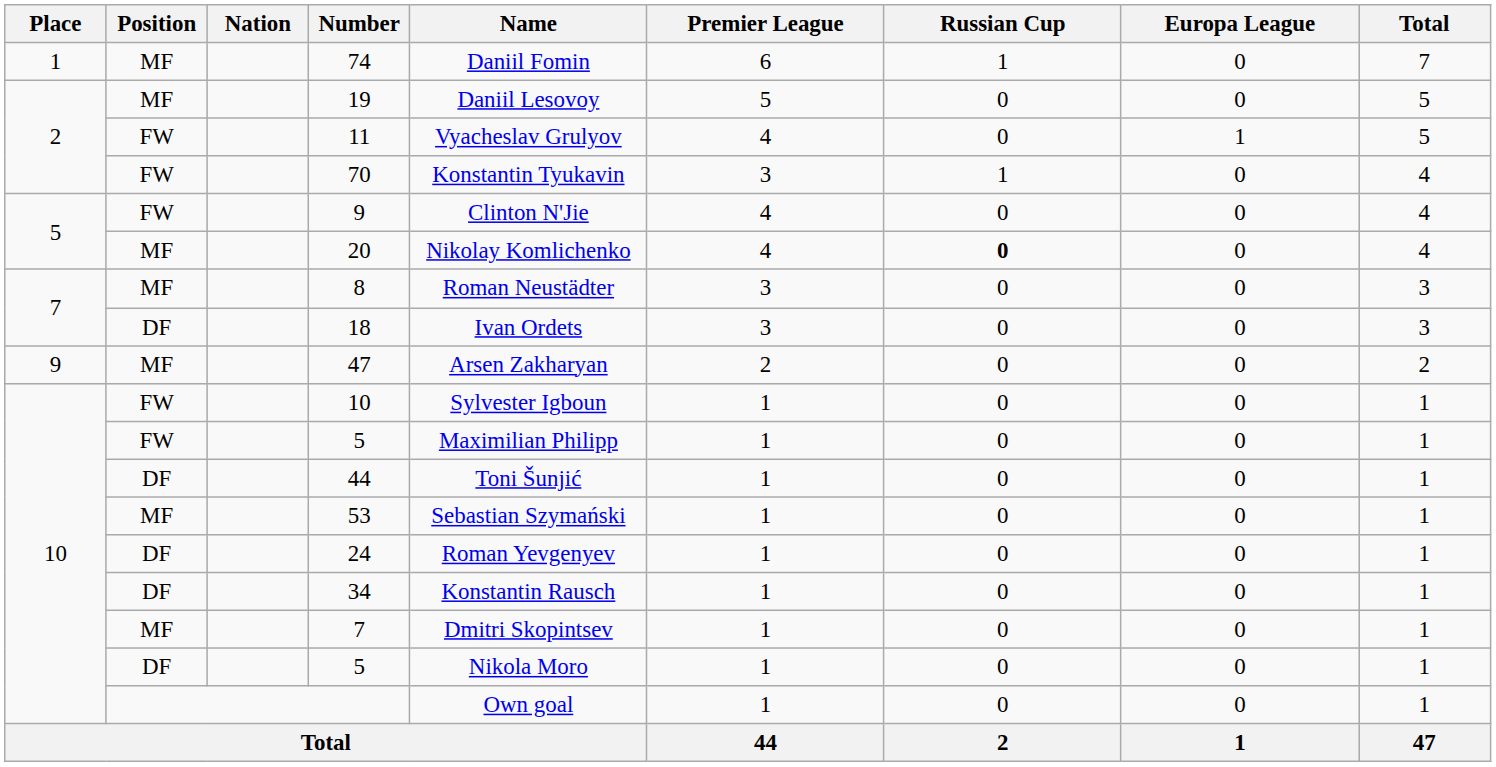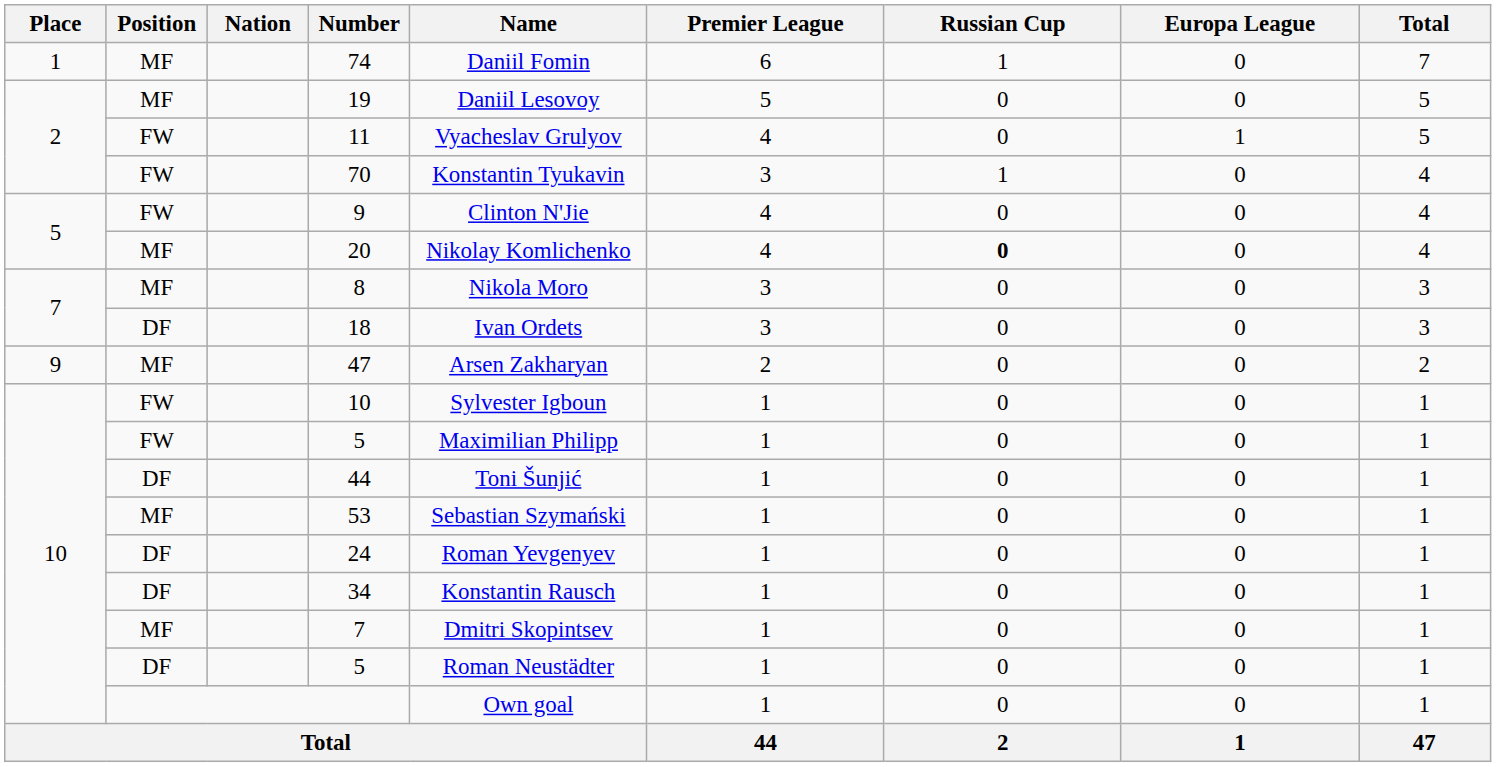8 | Name: Roman Neustädter -> Nikola Moro
DF / 5 | Name: Nikola Moro -> Roman Neustädter
